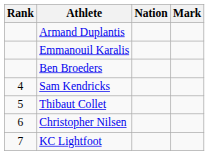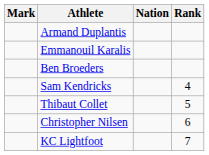columns swapped: Rank <-> Mark
